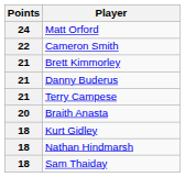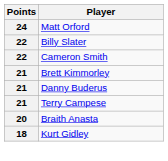+ row: 22 | Billy Slater
- row: 18 | Nathan Hindmarsh
- row: 18 | Sam Thaiday
